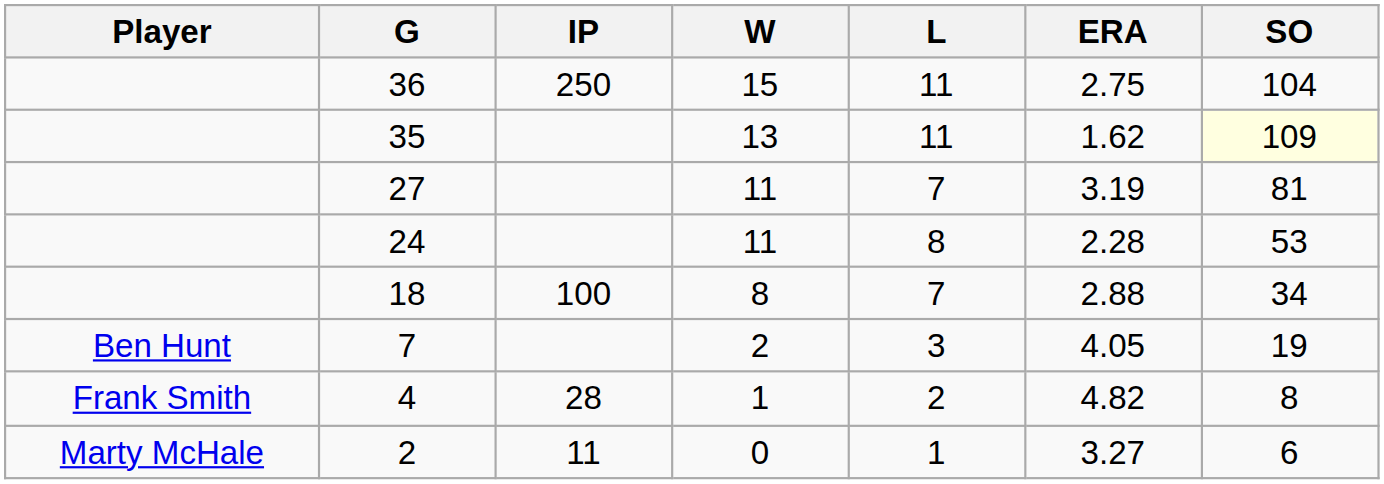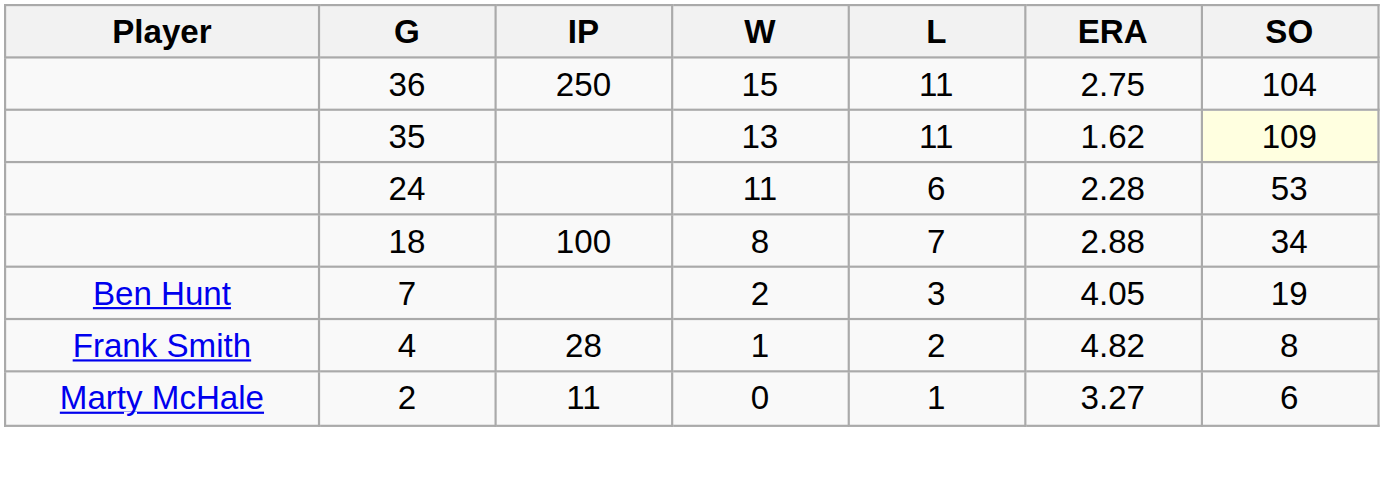- row: 27 | 11 | 7 | 3.19 | 81
24 | L: 8 -> 6
